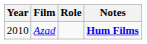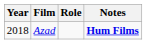Azad | Year: 2010 -> 2018
